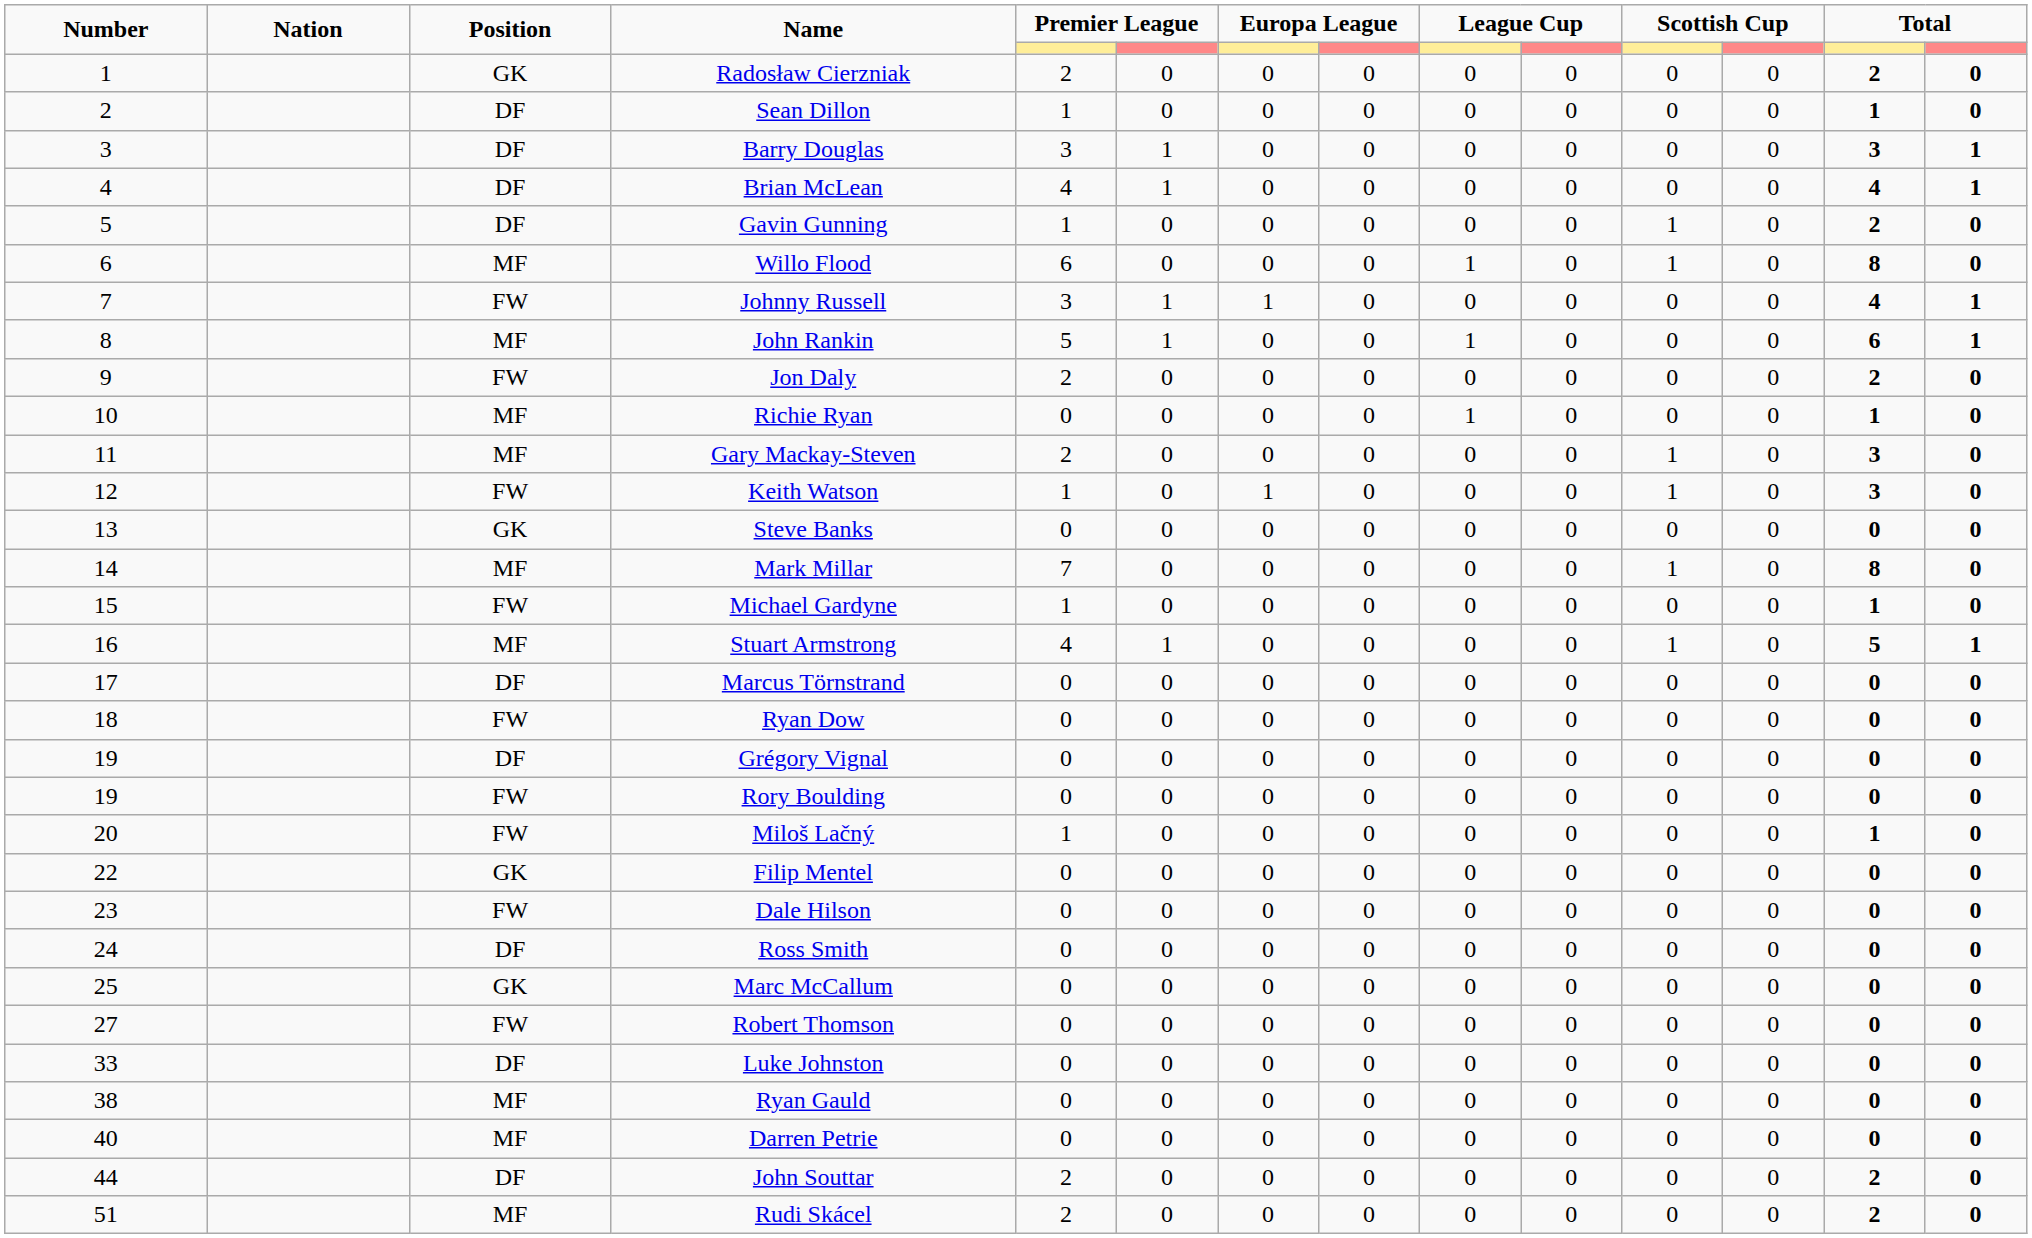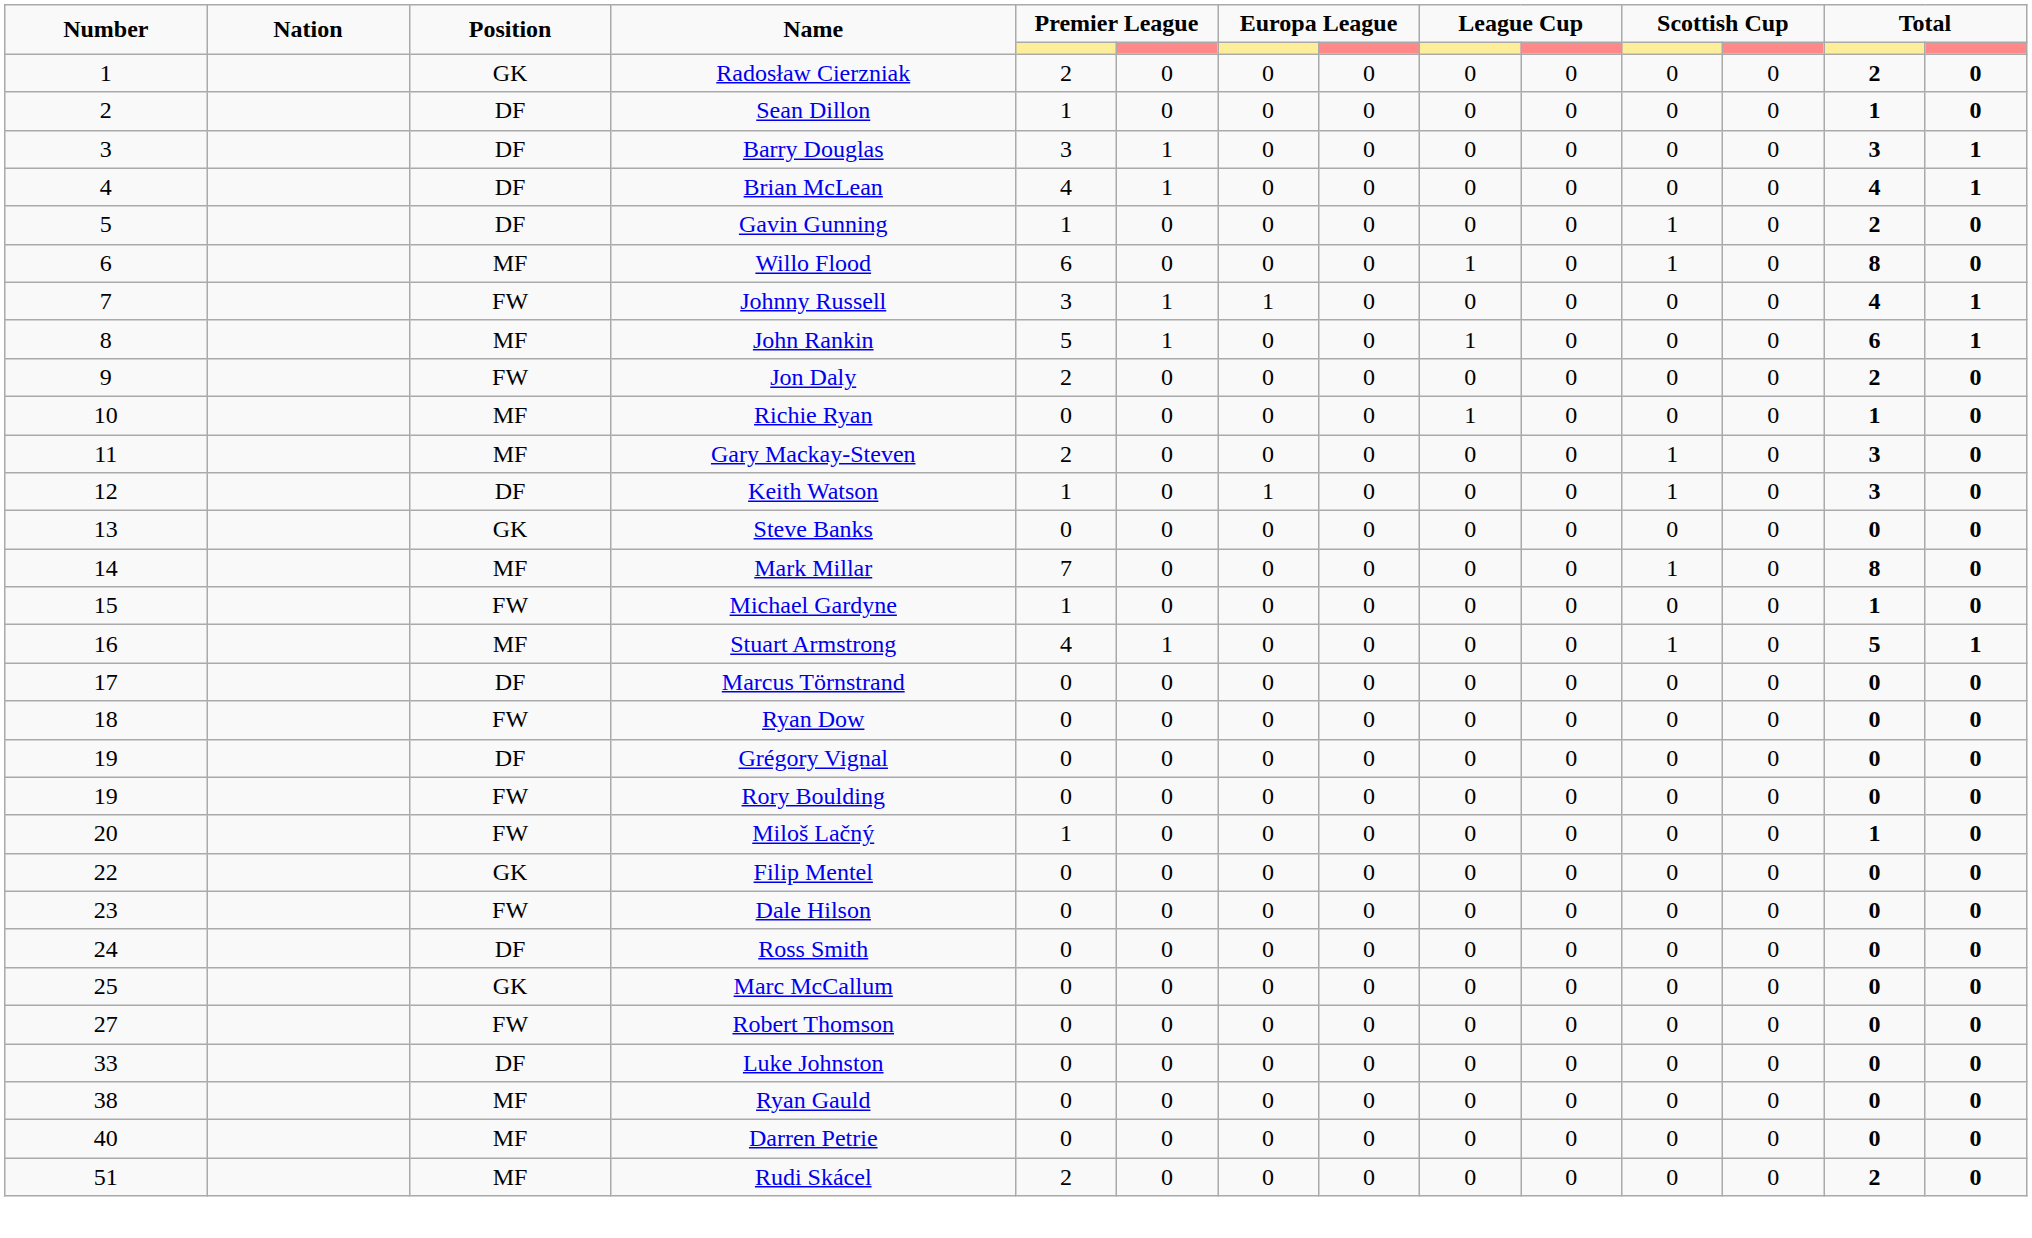Keith Watson | Position: FW -> DF
- row: 44 | DF | John Souttar | 2 | 0 | 0 | 0 | 0 | 0 | 0 | 0 | 2 | 0
